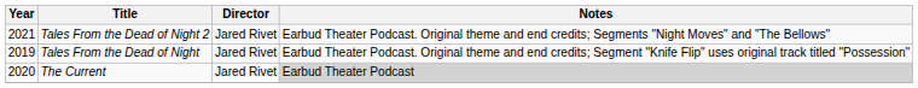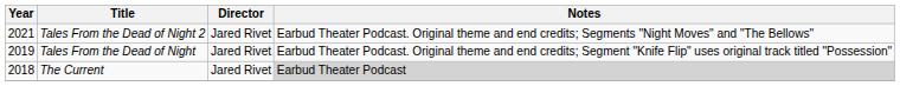The Current | Year: 2020 -> 2018
